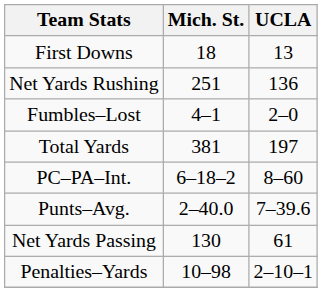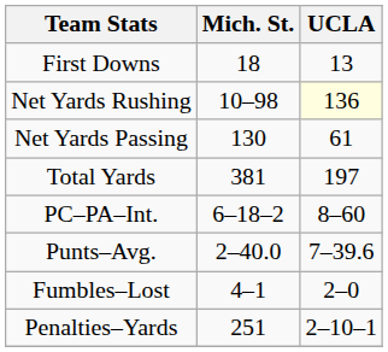Net Yards Rushing | Mich. St.: 251 -> 10–98
Net Yards Rushing | UCLA: no background -> lightyellow background
rows swapped: Net Yards Passing <-> Fumbles–Lost
Penalties–Yards | Mich. St.: 10–98 -> 251
